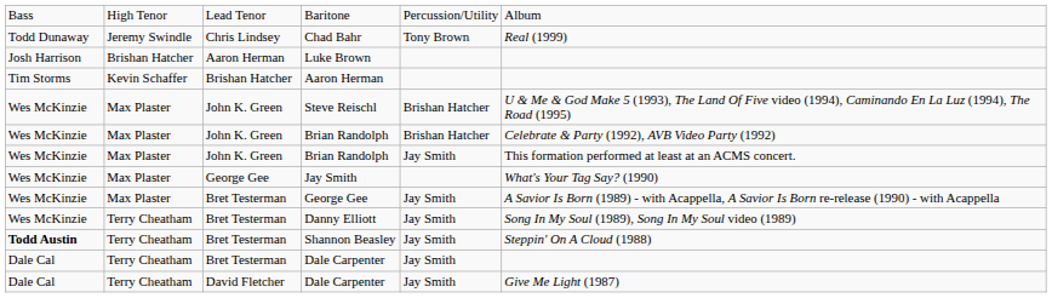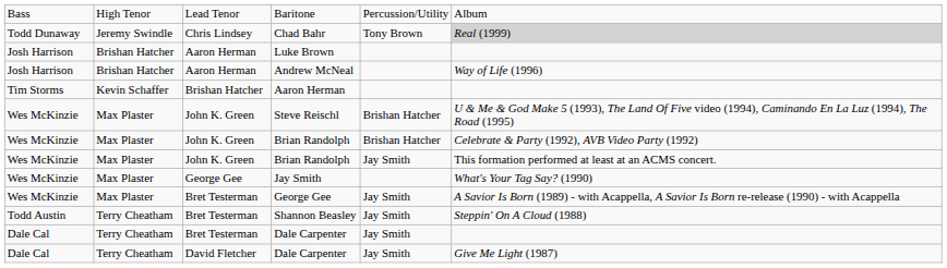Chad Bahr | column 6: no background -> lightgrey background
+ row: Josh Harrison | Brishan Hatcher | Aaron Herman | Andrew McNeal | Way of Life (1996)
- row: Wes McKinzie | Terry Cheatham | Bret Testerman | Danny Elliott | Jay Smith | Song In My Soul (1989), Song In My Soul video (1989)
Shannon Beasley | column 1: bold -> normal
